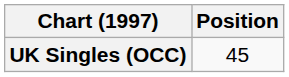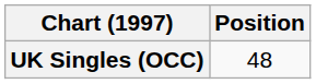UK Singles (OCC) | Position: 45 -> 48
